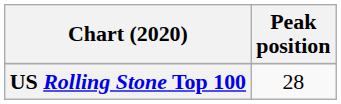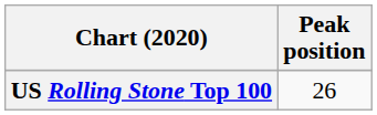US Rolling Stone Top 100 | Peak position: 28 -> 26
